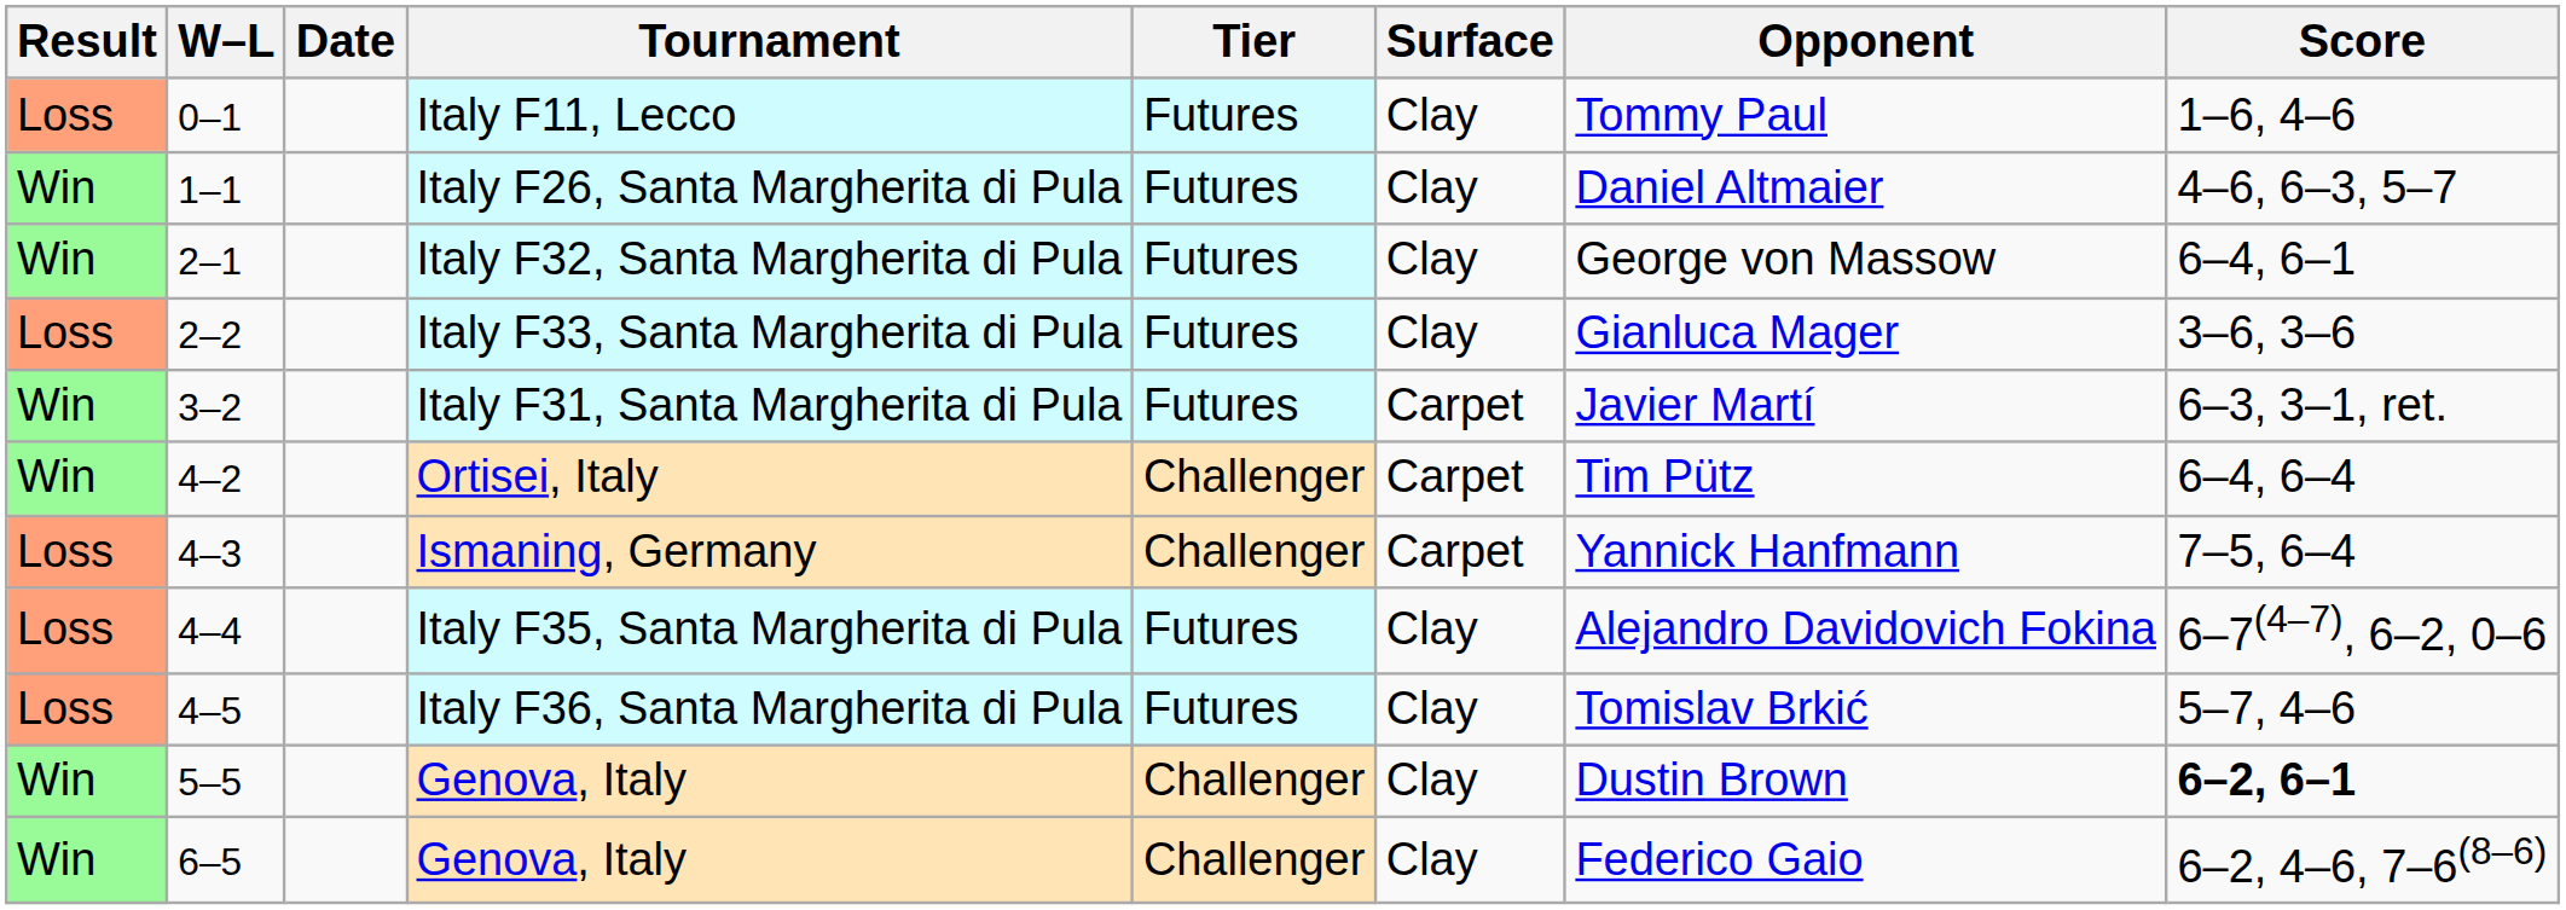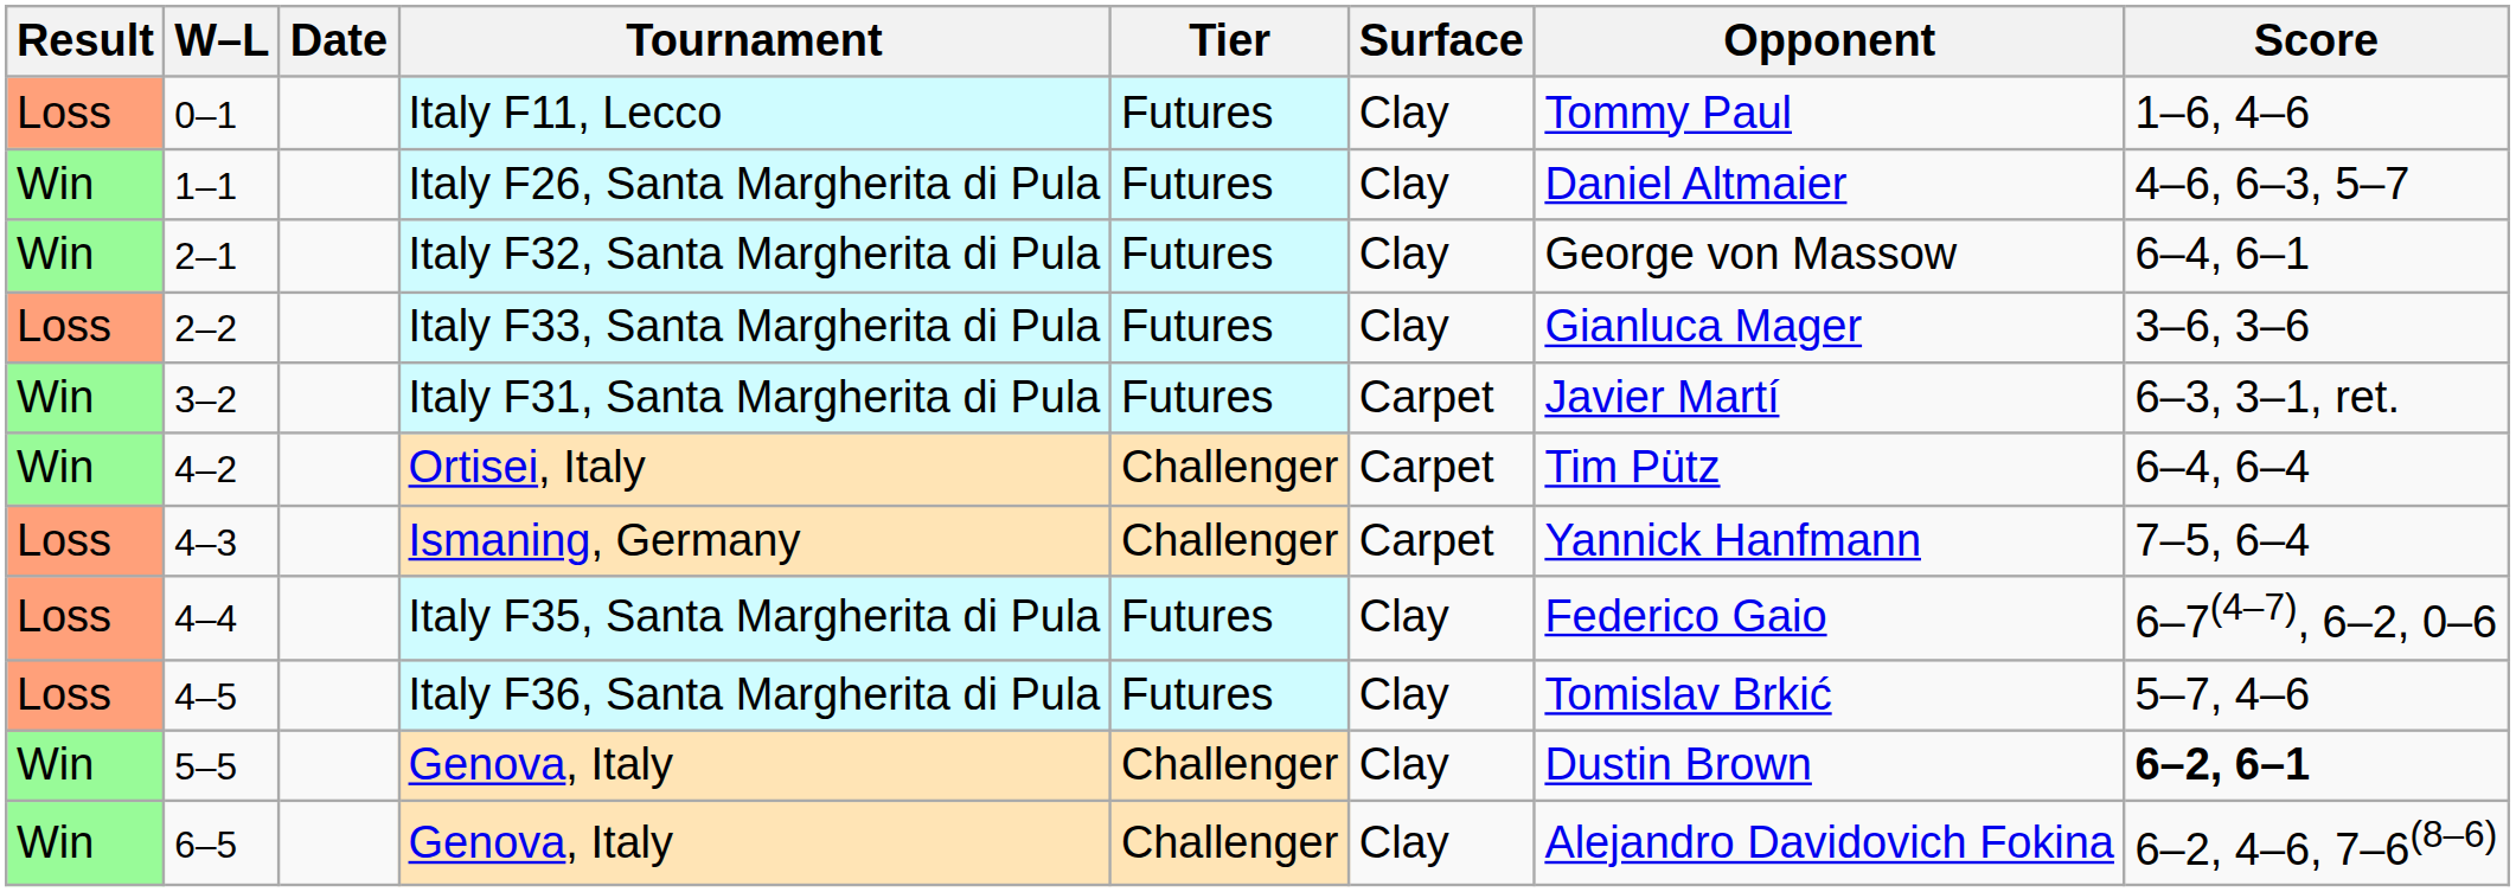Italy F35, Santa Margherita di Pula | Opponent: Alejandro Davidovich Fokina -> Federico Gaio
6–5 / Genova, Italy | Opponent: Federico Gaio -> Alejandro Davidovich Fokina
